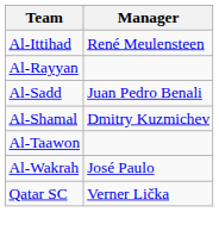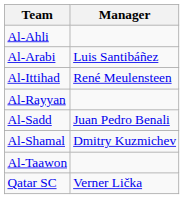+ row: Al-Ahli
+ row: Al-Arabi | Luis Santibáñez
- row: Al-Wakrah | José Paulo
